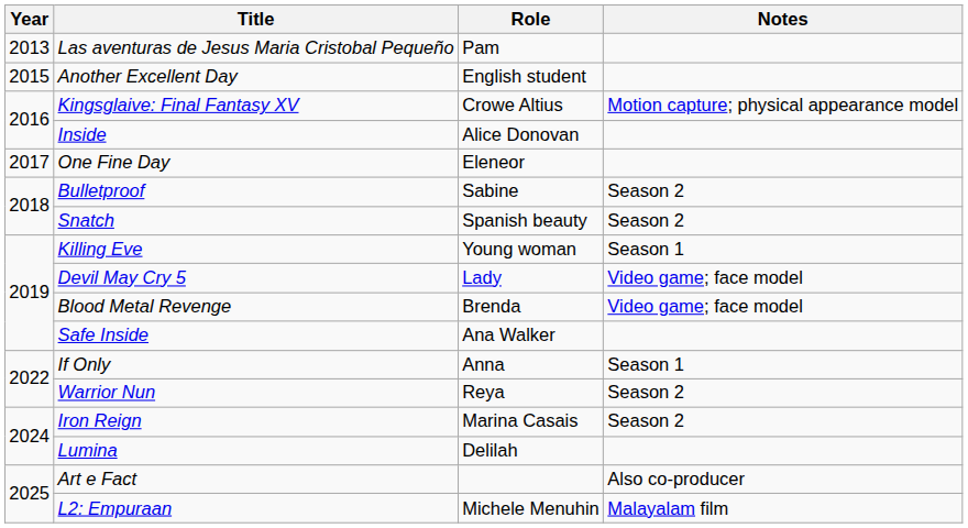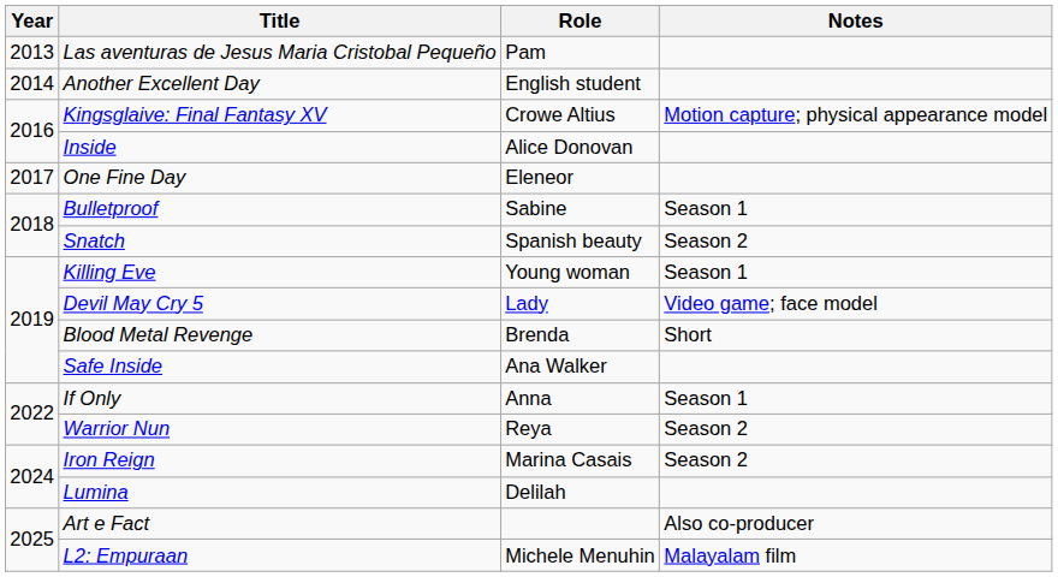Another Excellent Day | Year: 2015 -> 2014
Bulletproof | Notes: Season 2 -> Season 1
Blood Metal Revenge | Notes: Video game; face model -> Short
